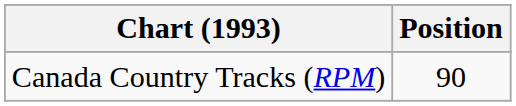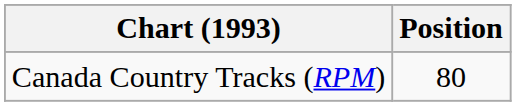Canada Country Tracks (RPM) | Position: 90 -> 80
